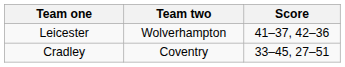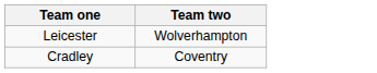- column: Score | 41–37, 42–36 | 33–45, 27–51
